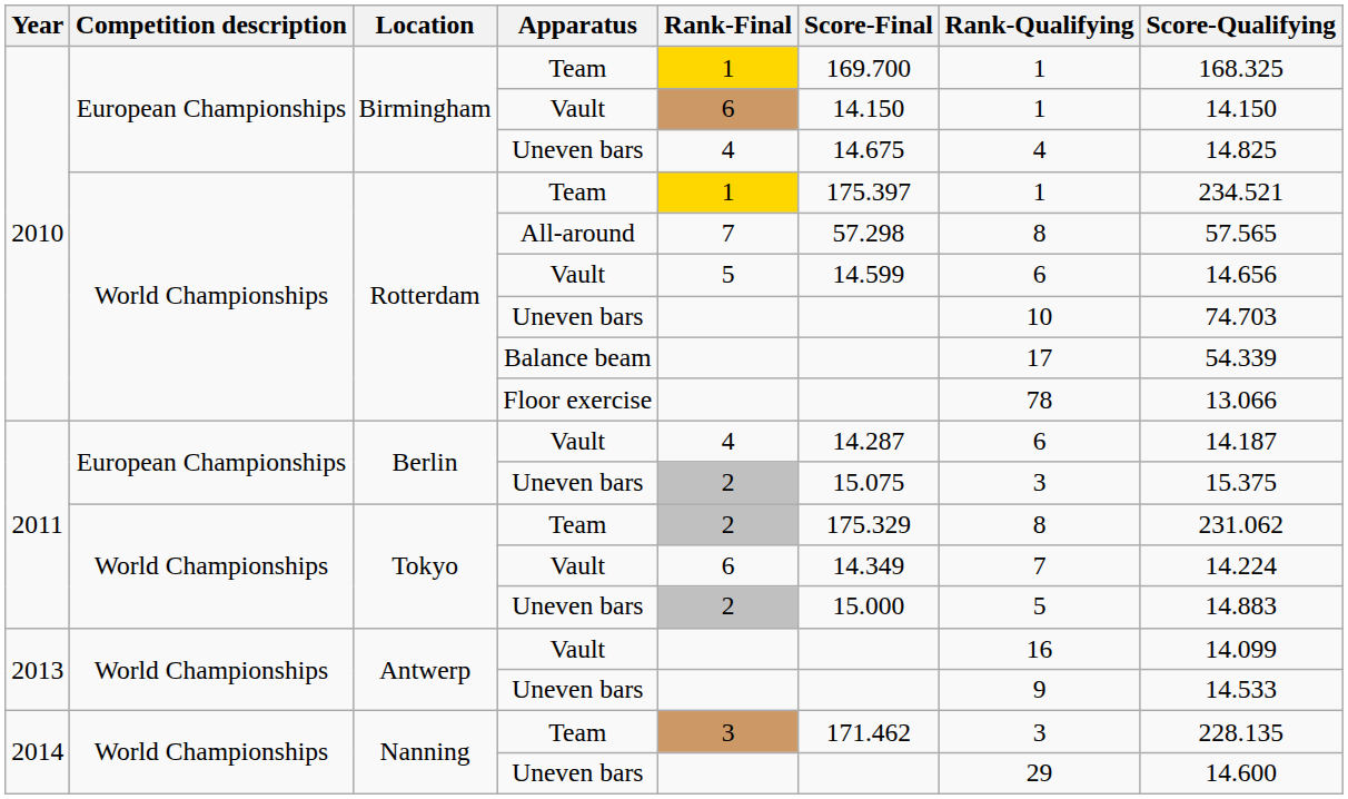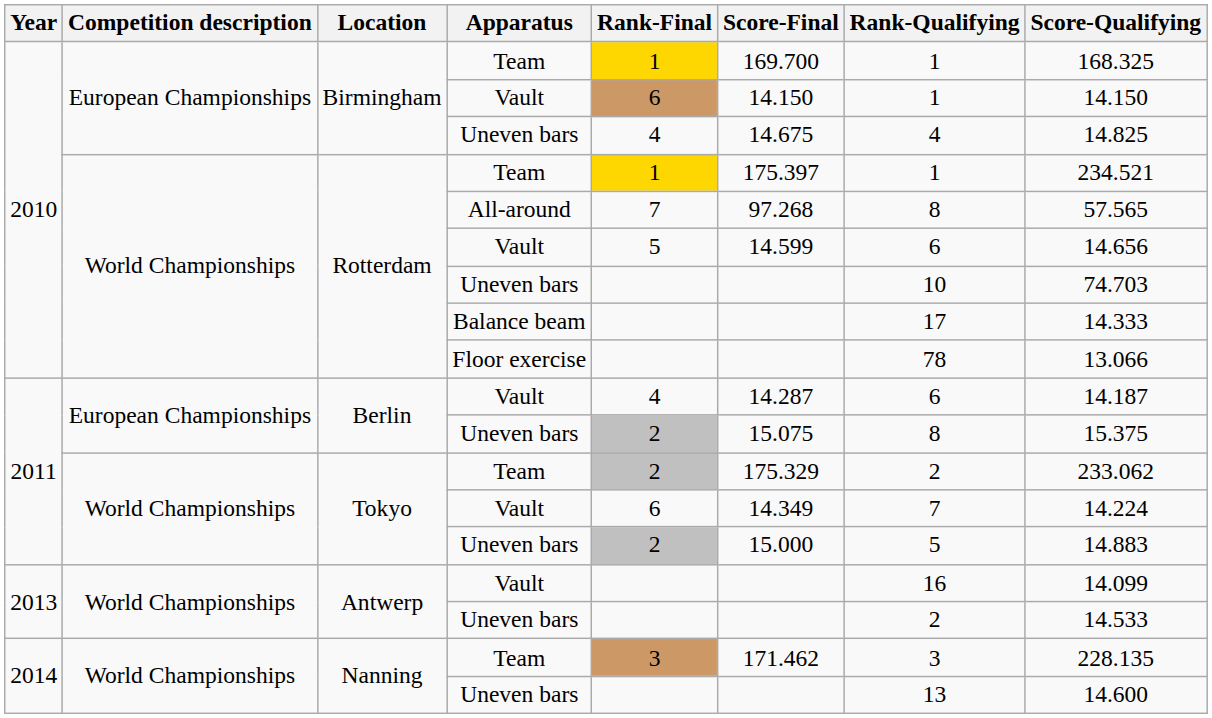Rotterdam / All-around | Score-Final: 57.298 -> 97.268
Rotterdam / Balance beam | Score-Qualifying: 54.339 -> 14.333
Berlin / Uneven bars | Rank-Qualifying: 3 -> 8
Tokyo / Team | Rank-Qualifying: 8 -> 2
Tokyo / Team | Score-Qualifying: 231.062 -> 233.062
Antwerp / Uneven bars | Rank-Qualifying: 9 -> 2
Nanning / Uneven bars | Rank-Qualifying: 29 -> 13
